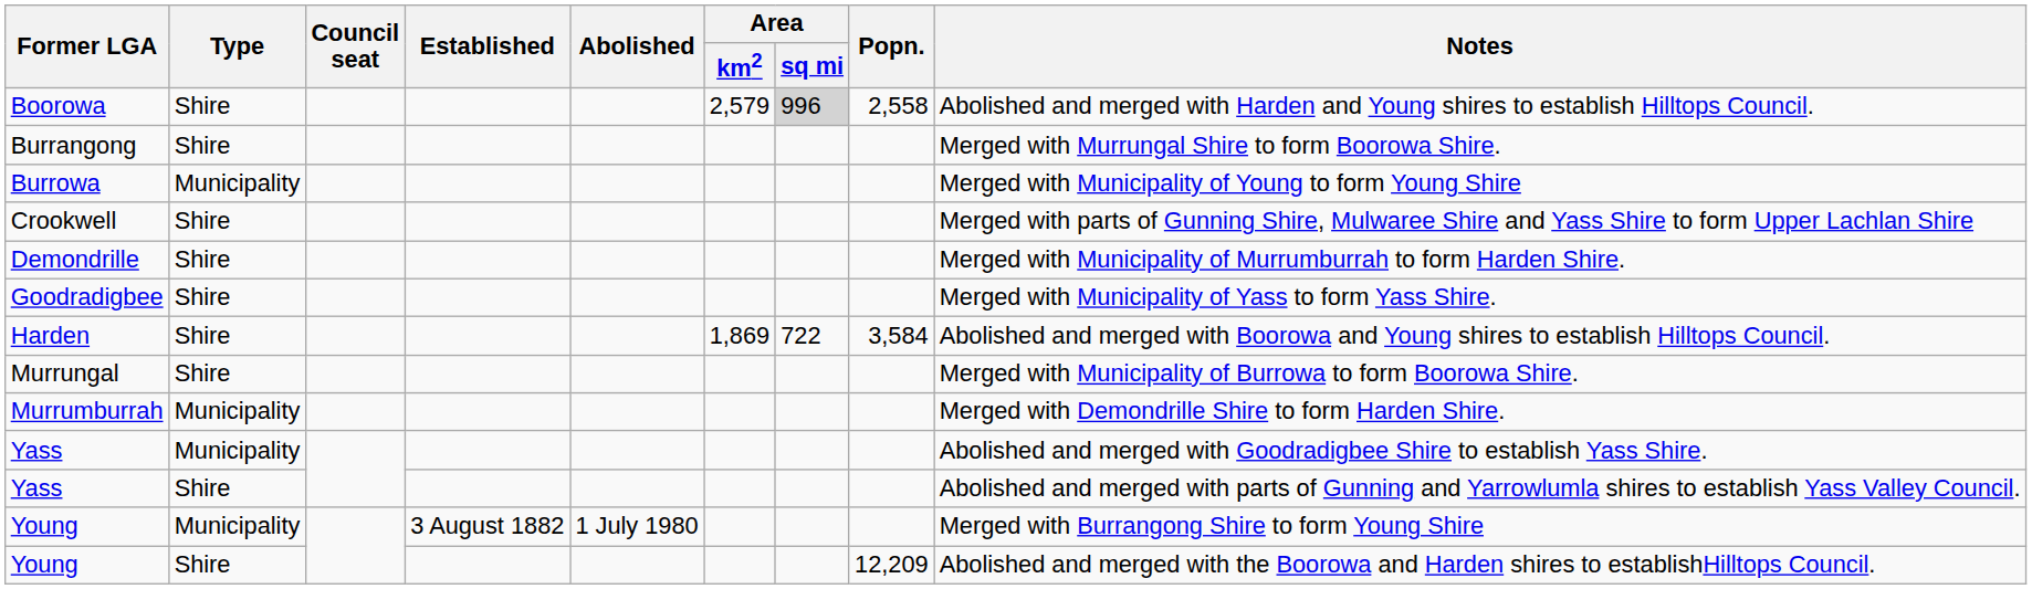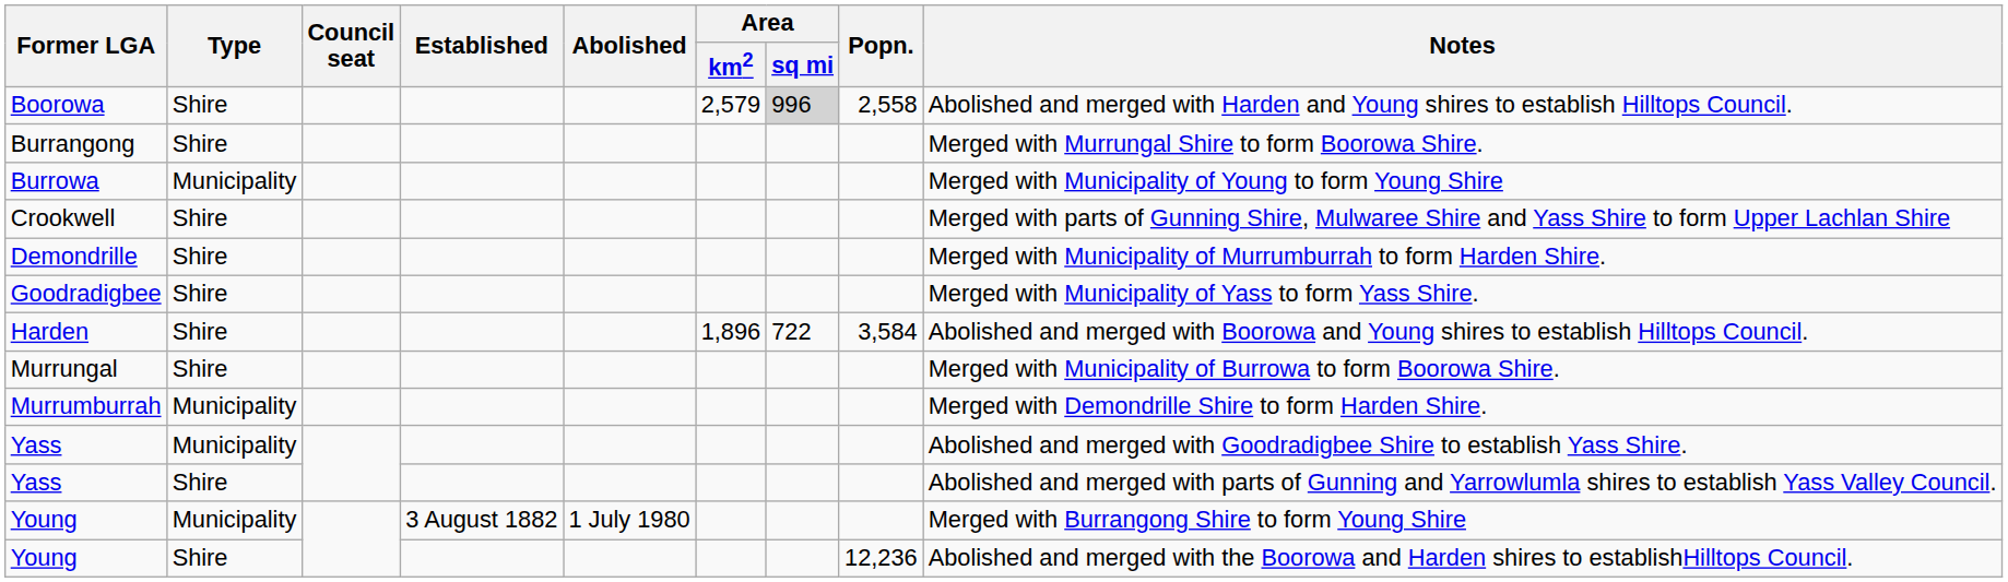Harden | Area / km2: 1,869 -> 1,896
Young / Shire | Popn.: 12,209 -> 12,236
